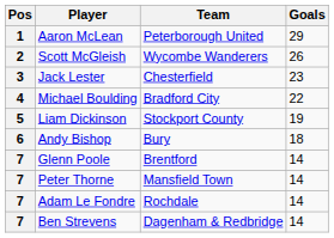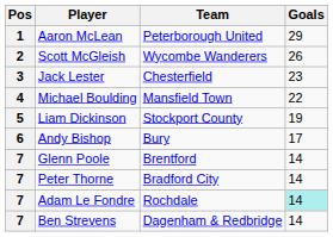Michael Boulding | Team: Bradford City -> Mansfield Town
Andy Bishop | Goals: 18 -> 17
Peter Thorne | Team: Mansfield Town -> Bradford City
Adam Le Fondre | Goals: no background -> paleturquoise background
